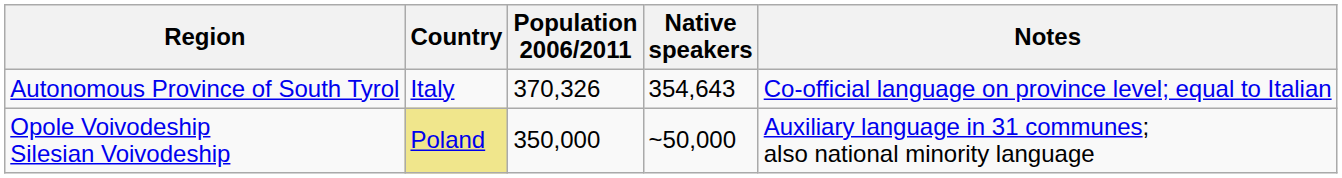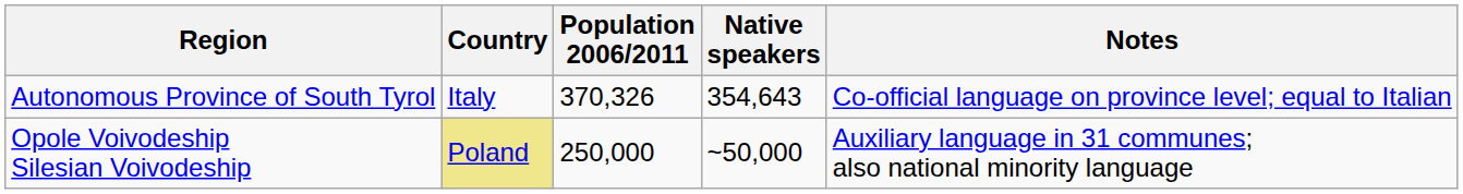Opole Voivodeship Silesian Voivodeship | Population 2006/2011: 350,000 -> 250,000
